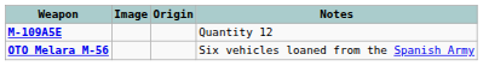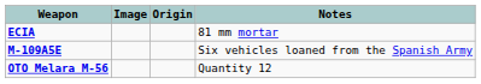+ row: ECIA | 81 mm mortar
M-109A5E | Notes: Quantity 12 -> Six vehicles loaned from the Spanish Army
OTO Melara M-56 | Notes: Six vehicles loaned from the Spanish Army -> Quantity 12
